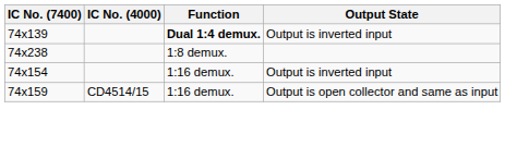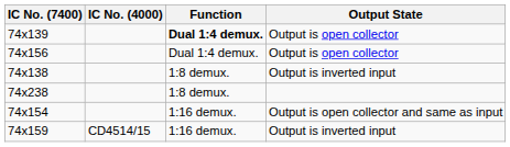74x139 | Output State: Output is inverted input -> Output is open collector
+ row: 74x156 | Dual 1:4 demux. | Output is open collector
+ row: 74x138 | 1:8 demux. | Output is inverted input
74x154 | Output State: Output is inverted input -> Output is open collector and same as input
74x159 | Output State: Output is open collector and same as input -> Output is inverted input
